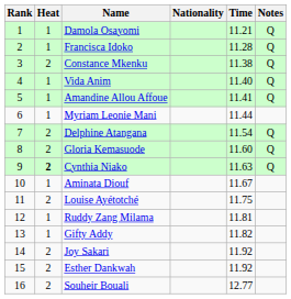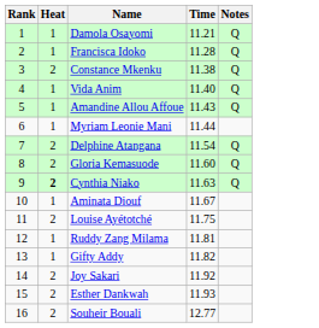- column: Nationality
Amandine Allou Affoue | Time: 11.41 -> 11.43
Esther Dankwah | Time: 11.92 -> 11.93
